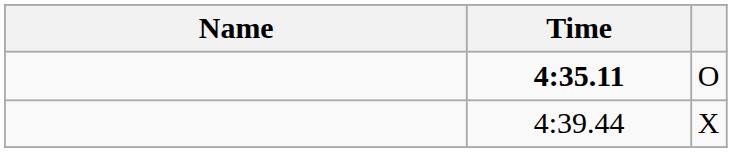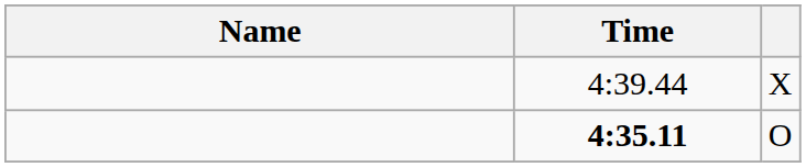rows swapped: 4:35.11 <-> 4:39.44
